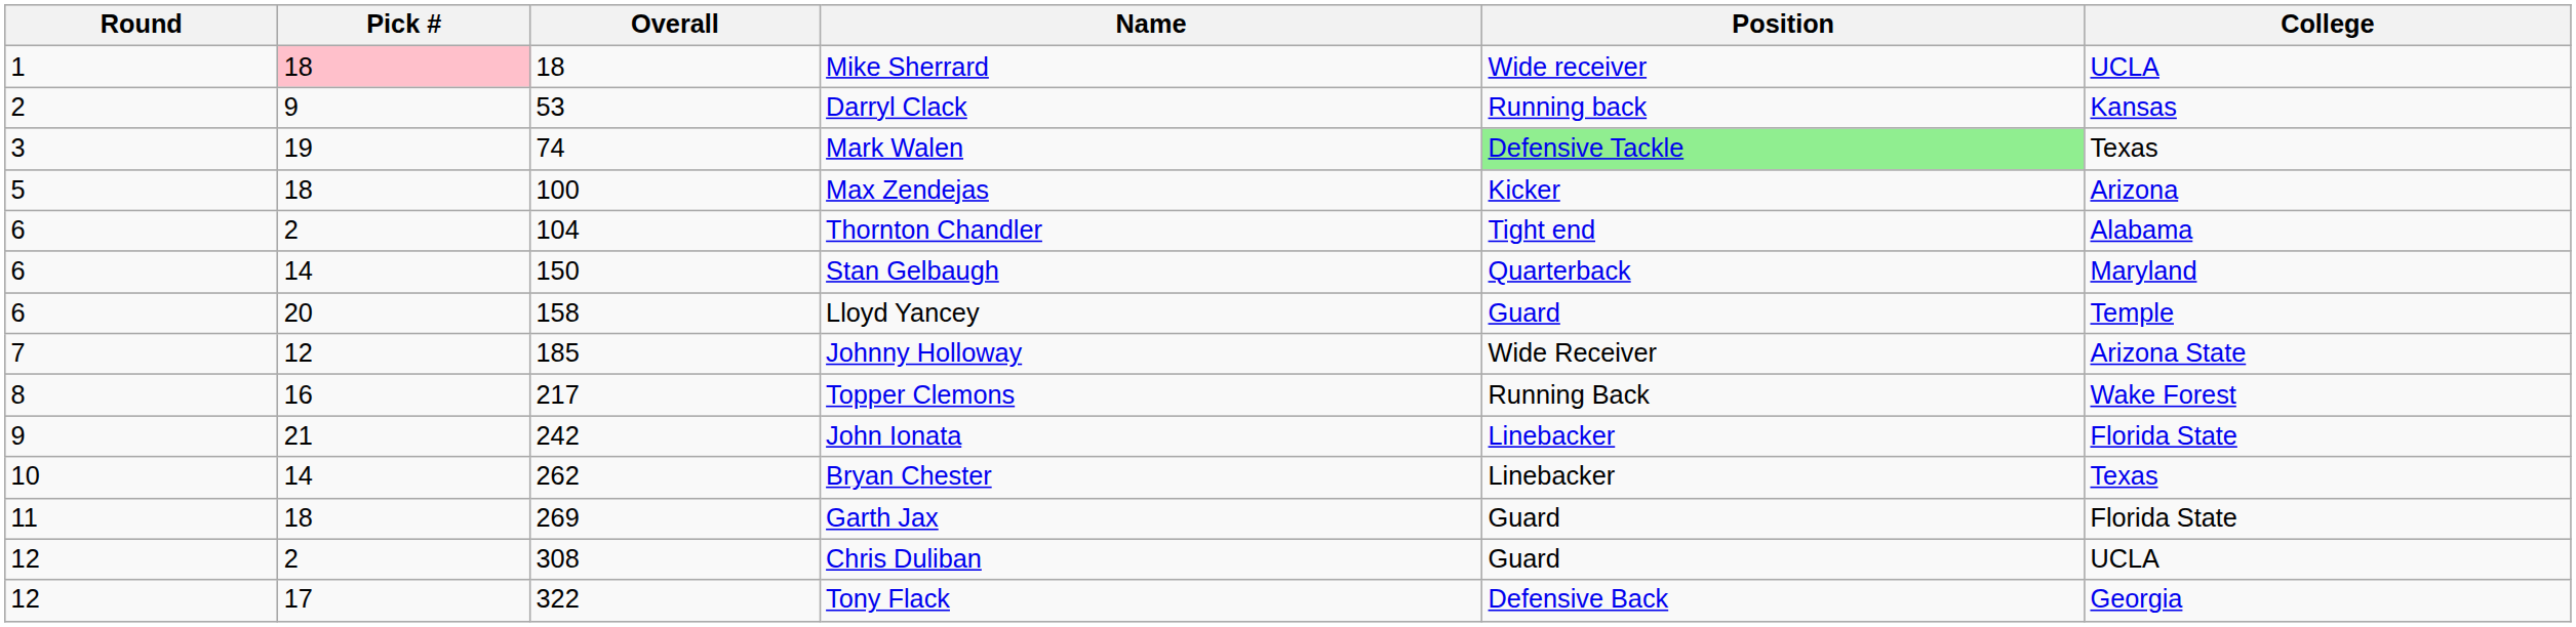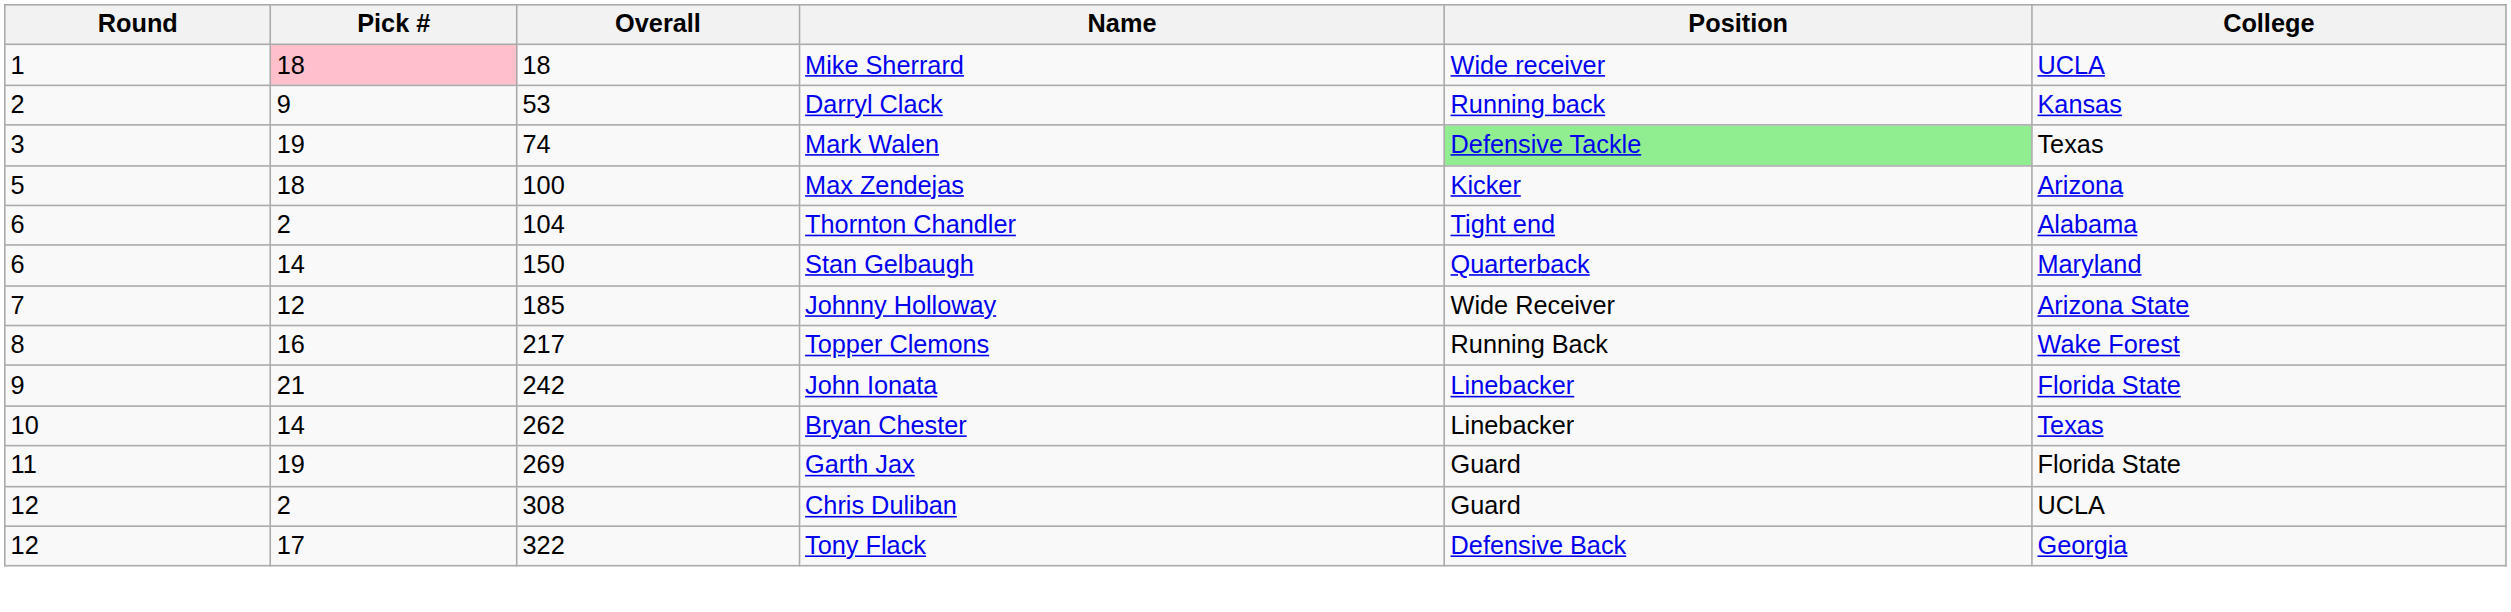- row: 6 | 20 | 158 | Lloyd Yancey | Guard | Temple
Garth Jax | Pick #: 18 -> 19
